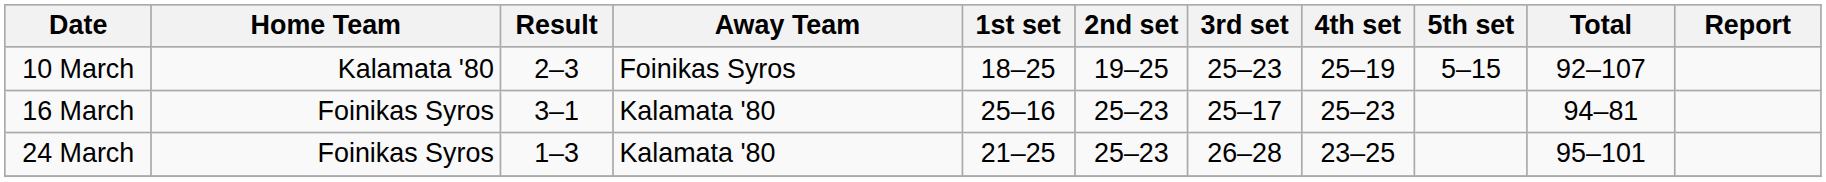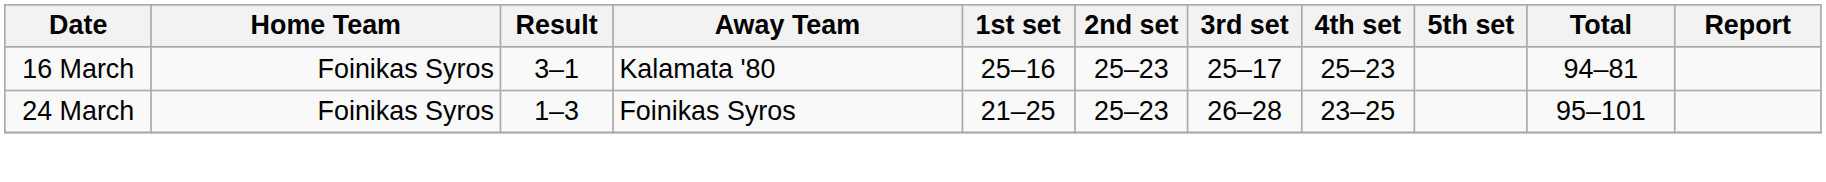- row: 10 March | Kalamata '80 | 2–3 | Foinikas Syros | 18–25 | 19–25 | 25–23 | 25–19 | 5–15 | 92–107
24 March | Away Team: Kalamata '80 -> Foinikas Syros
